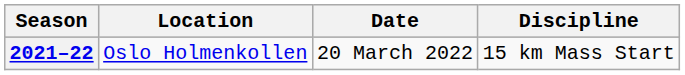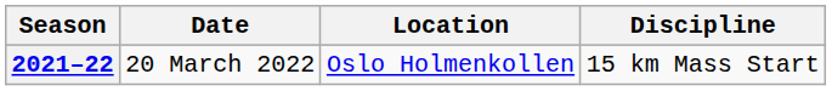columns swapped: Date <-> Location
